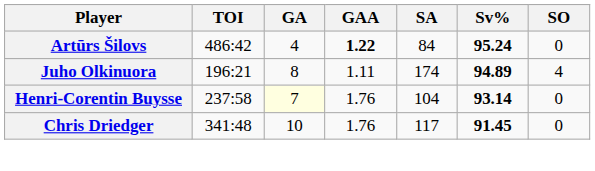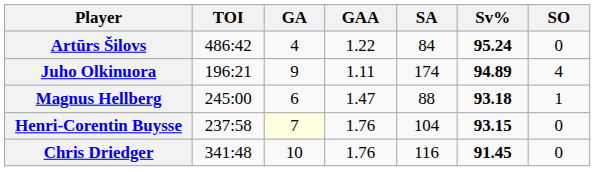Artūrs Šilovs | GAA: bold -> normal
Juho Olkinuora | GA: 8 -> 9
+ row: Magnus Hellberg | 245:00 | 6 | 1.47 | 88 | 93.18 | 1
Henri-Corentin Buysse | Sv%: 93.14 -> 93.15
Chris Driedger | SA: 117 -> 116
